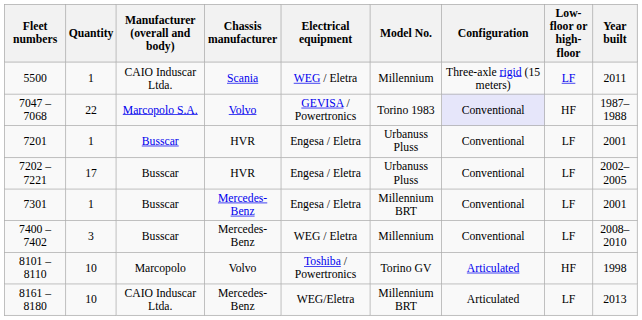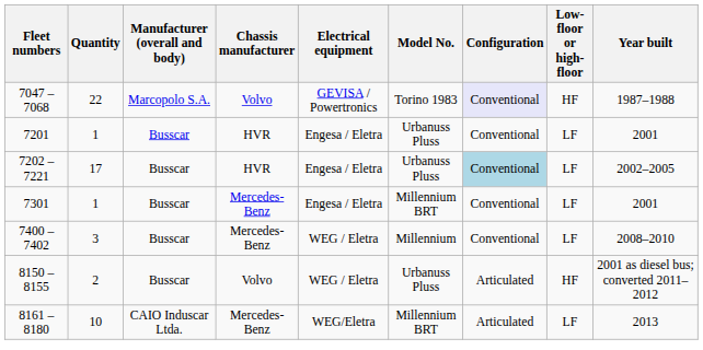- row: 5500 | 1 | CAIO Induscar Ltda. | Scania | WEG / Eletra | Millennium | Three-axle rigid (15 meters) | LF | 2011
7202 – 7221 | Configuration: no background -> lightblue background
- row: 8101 – 8110 | 10 | Marcopolo | Volvo | Toshiba / Powertronics | Torino GV | Articulated | HF | 1998
+ row: 8150 – 8155 | 2 | Busscar | Volvo | WEG / Eletra | Urbanuss Pluss | Articulated | HF | 2001 as diesel bus; converted 2011–2012
